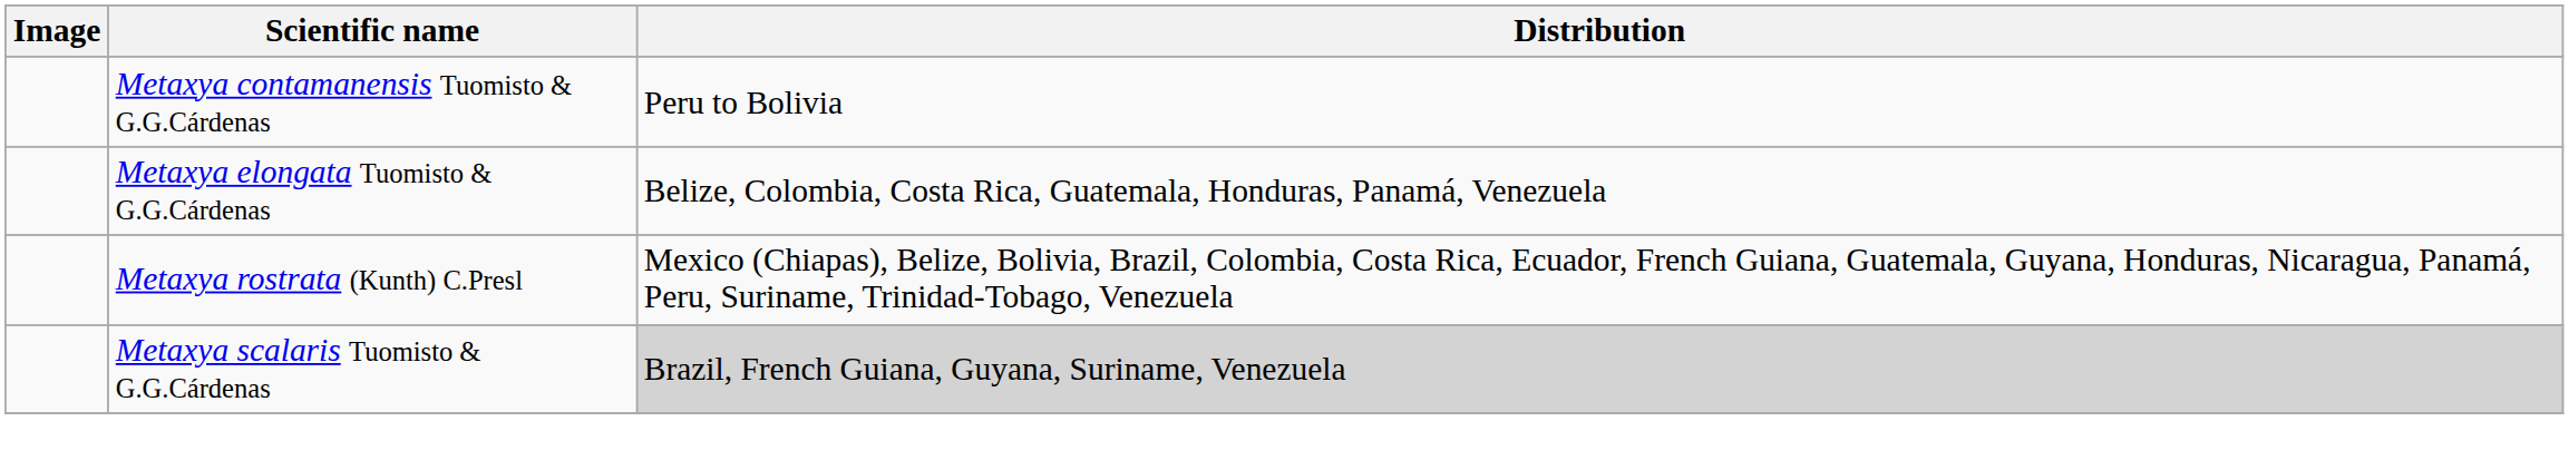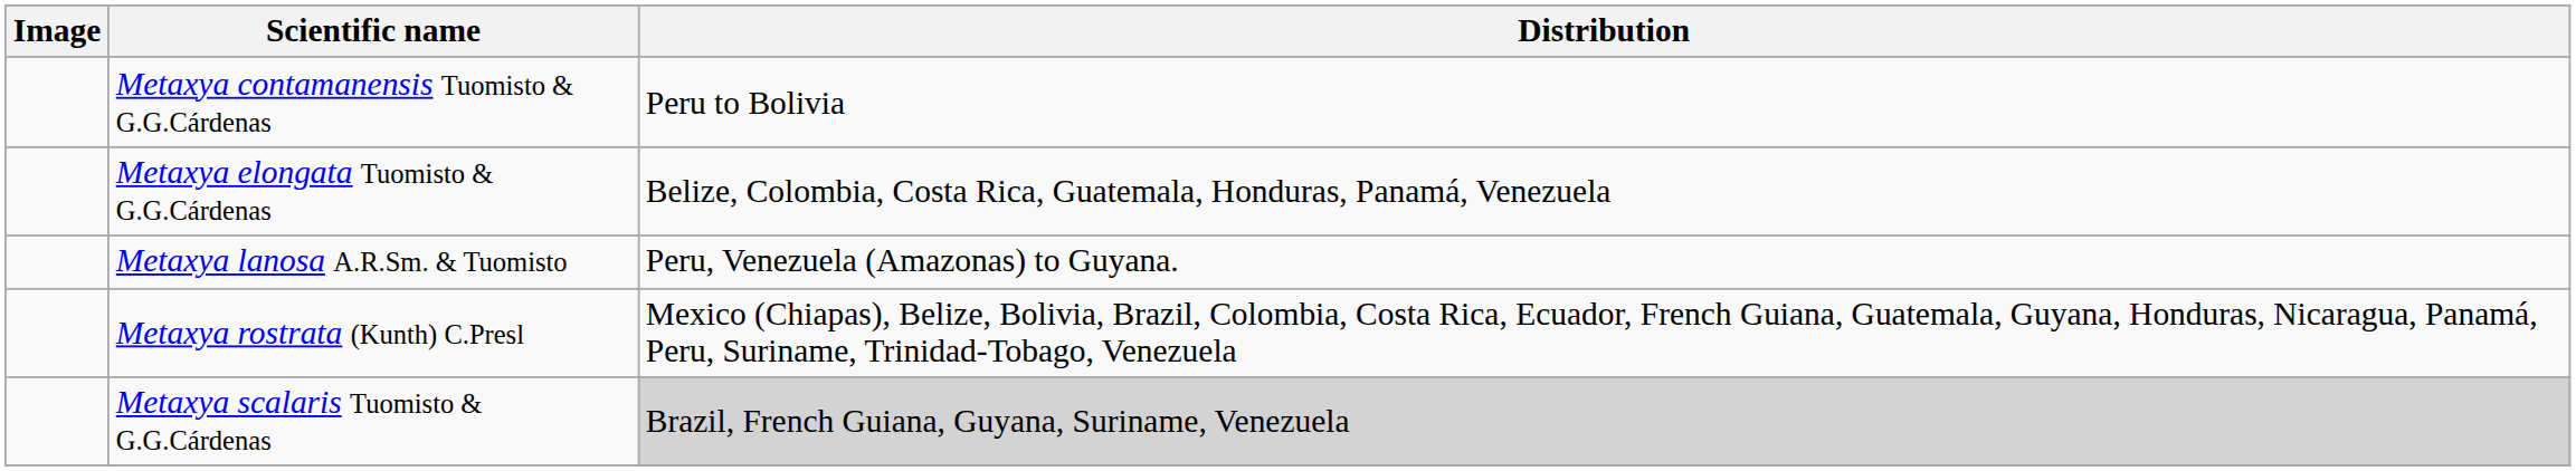+ row: Metaxya lanosa A.R.Sm. & Tuomisto | Peru, Venezuela (Amazonas) to Guyana.
